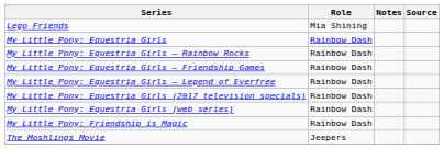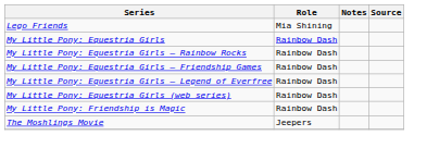- row: My Little Pony: Equestria Girls (2017 television specials) | Rainbow Dash
